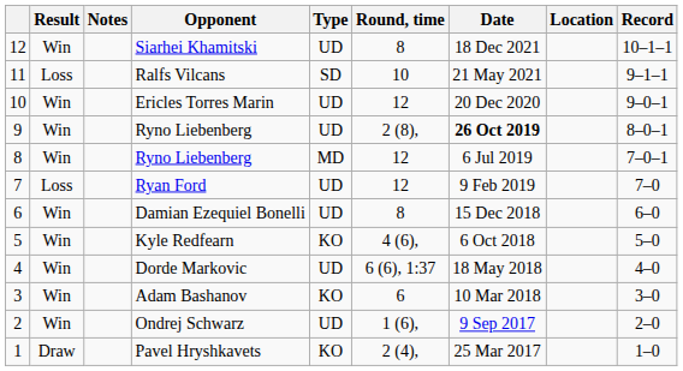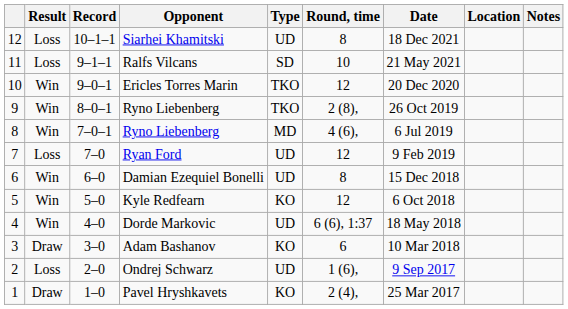columns swapped: Record <-> Notes
Siarhei Khamitski | Result: Win -> Loss
Ericles Torres Marin | Type: UD -> TKO
9 / Ryno Liebenberg | Type: UD -> TKO
9 / Ryno Liebenberg | Date: bold -> normal
8 / Ryno Liebenberg | Round, time: 12 -> 4 (6),
Kyle Redfearn | Round, time: 4 (6), -> 12
Adam Bashanov | Result: Win -> Draw
Ondrej Schwarz | Result: Win -> Loss
